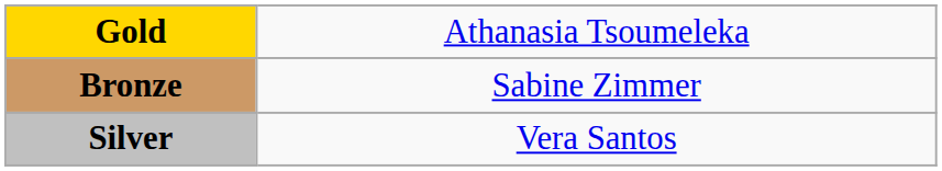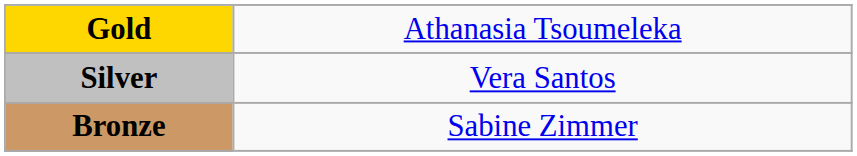rows swapped: Silver <-> Bronze
